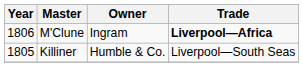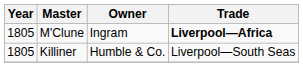M'Clune | Year: 1806 -> 1805
